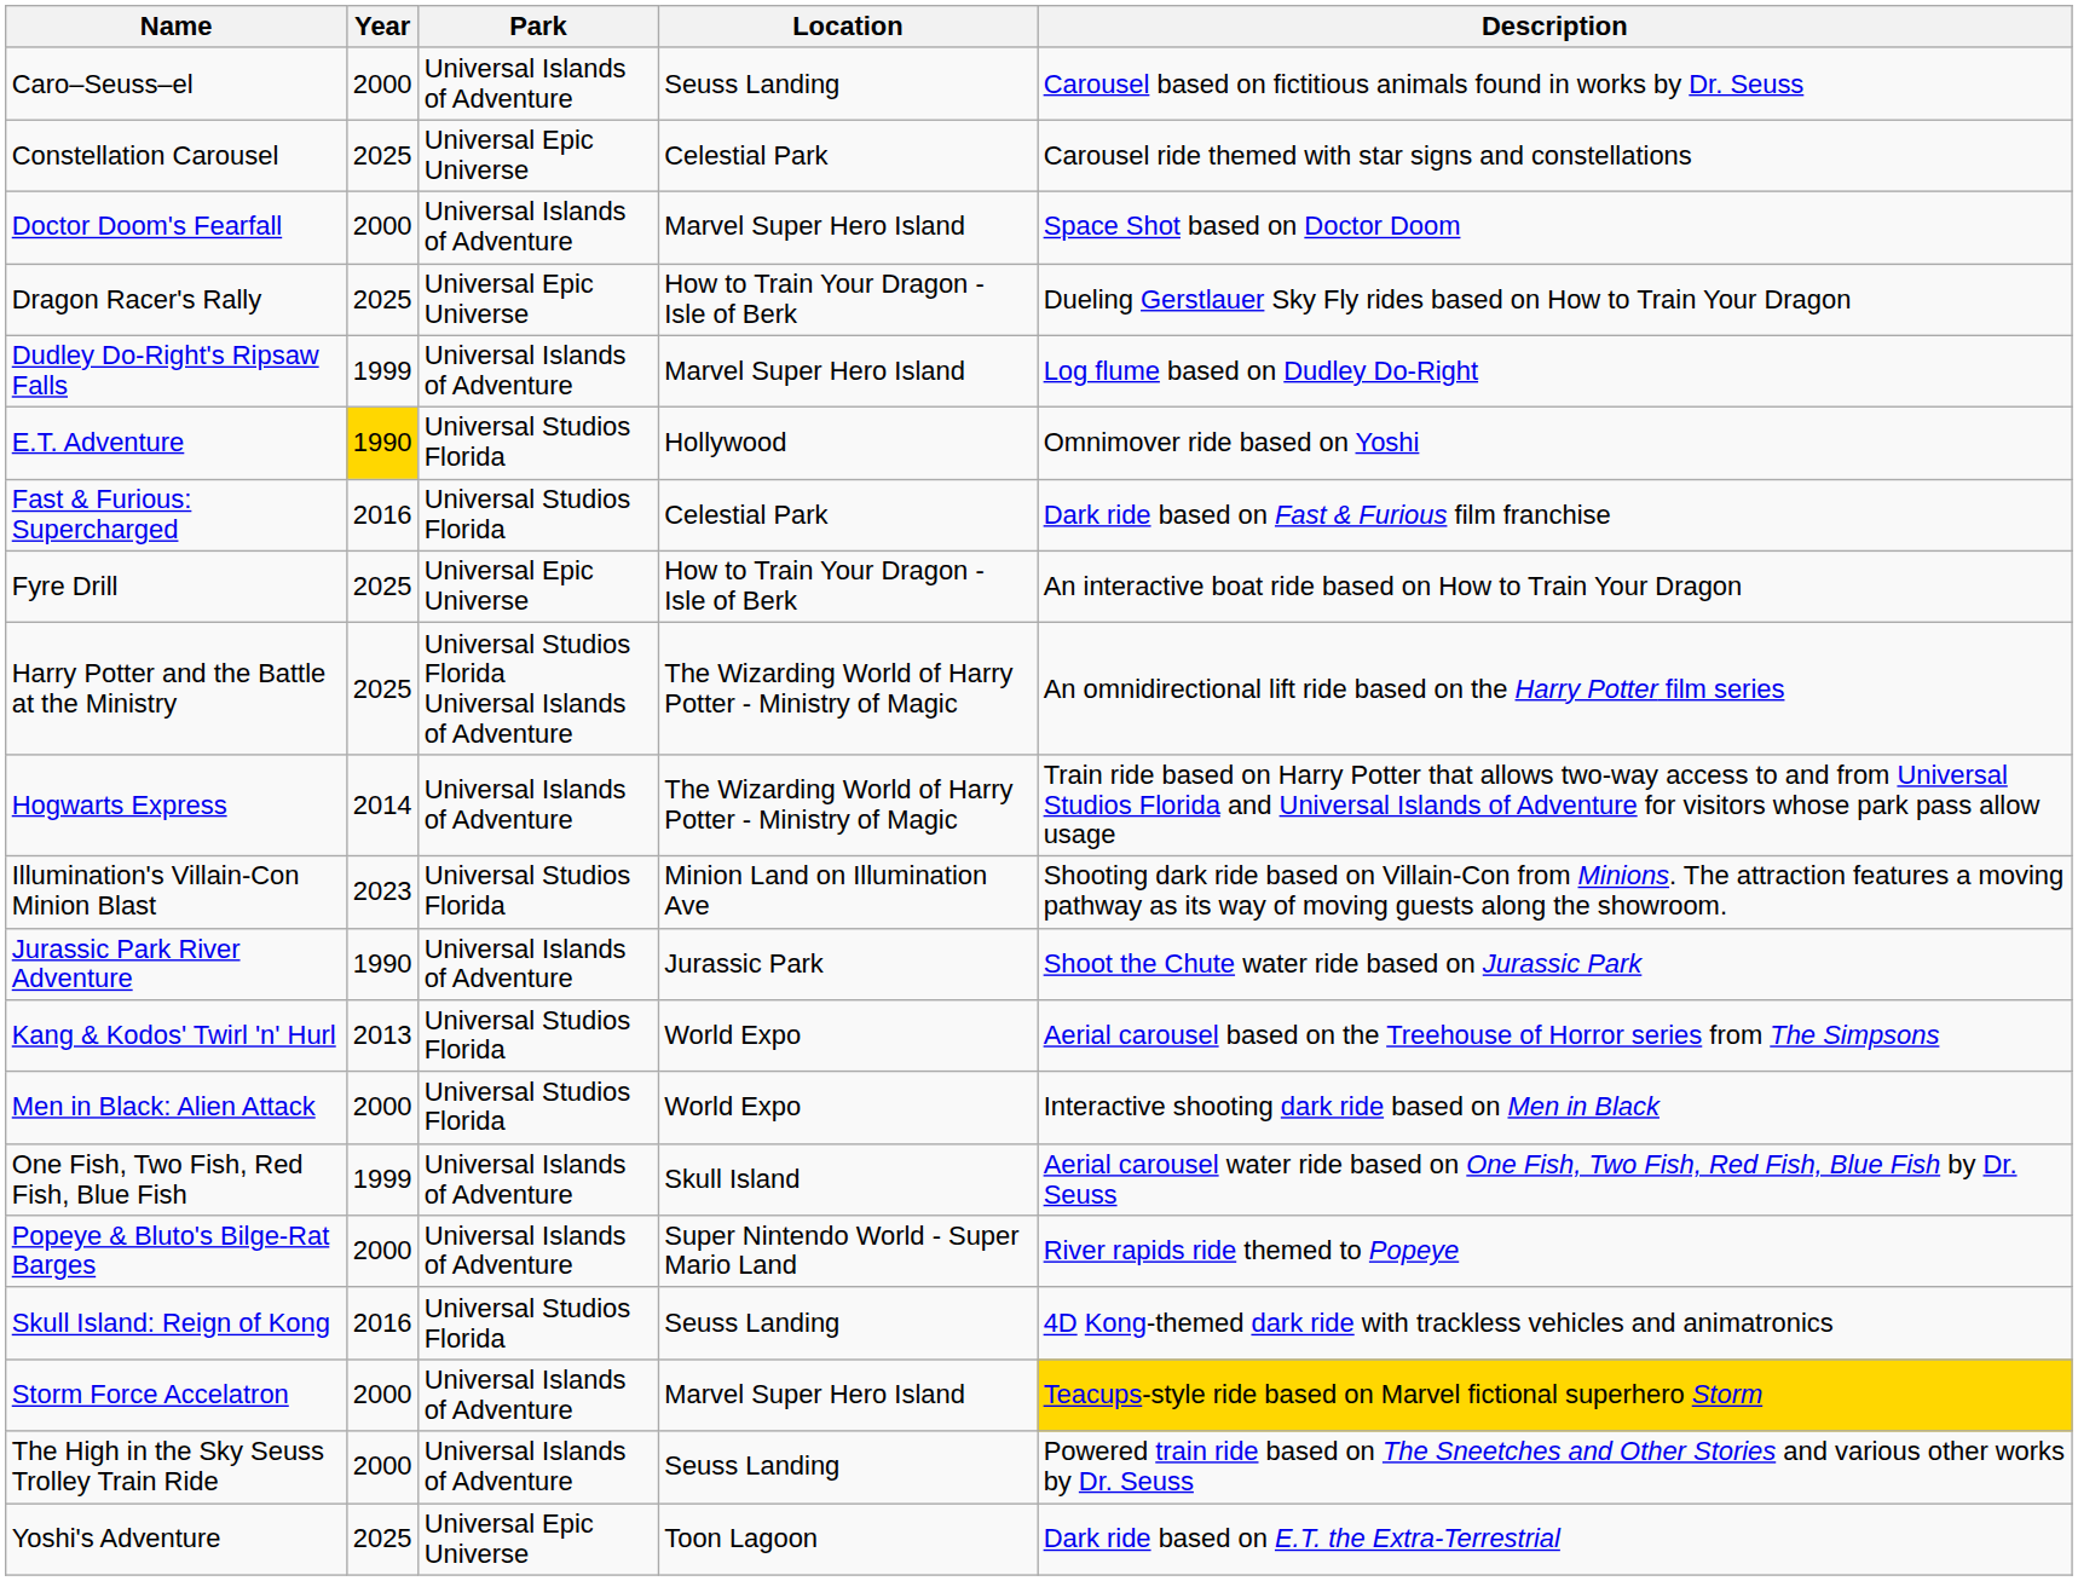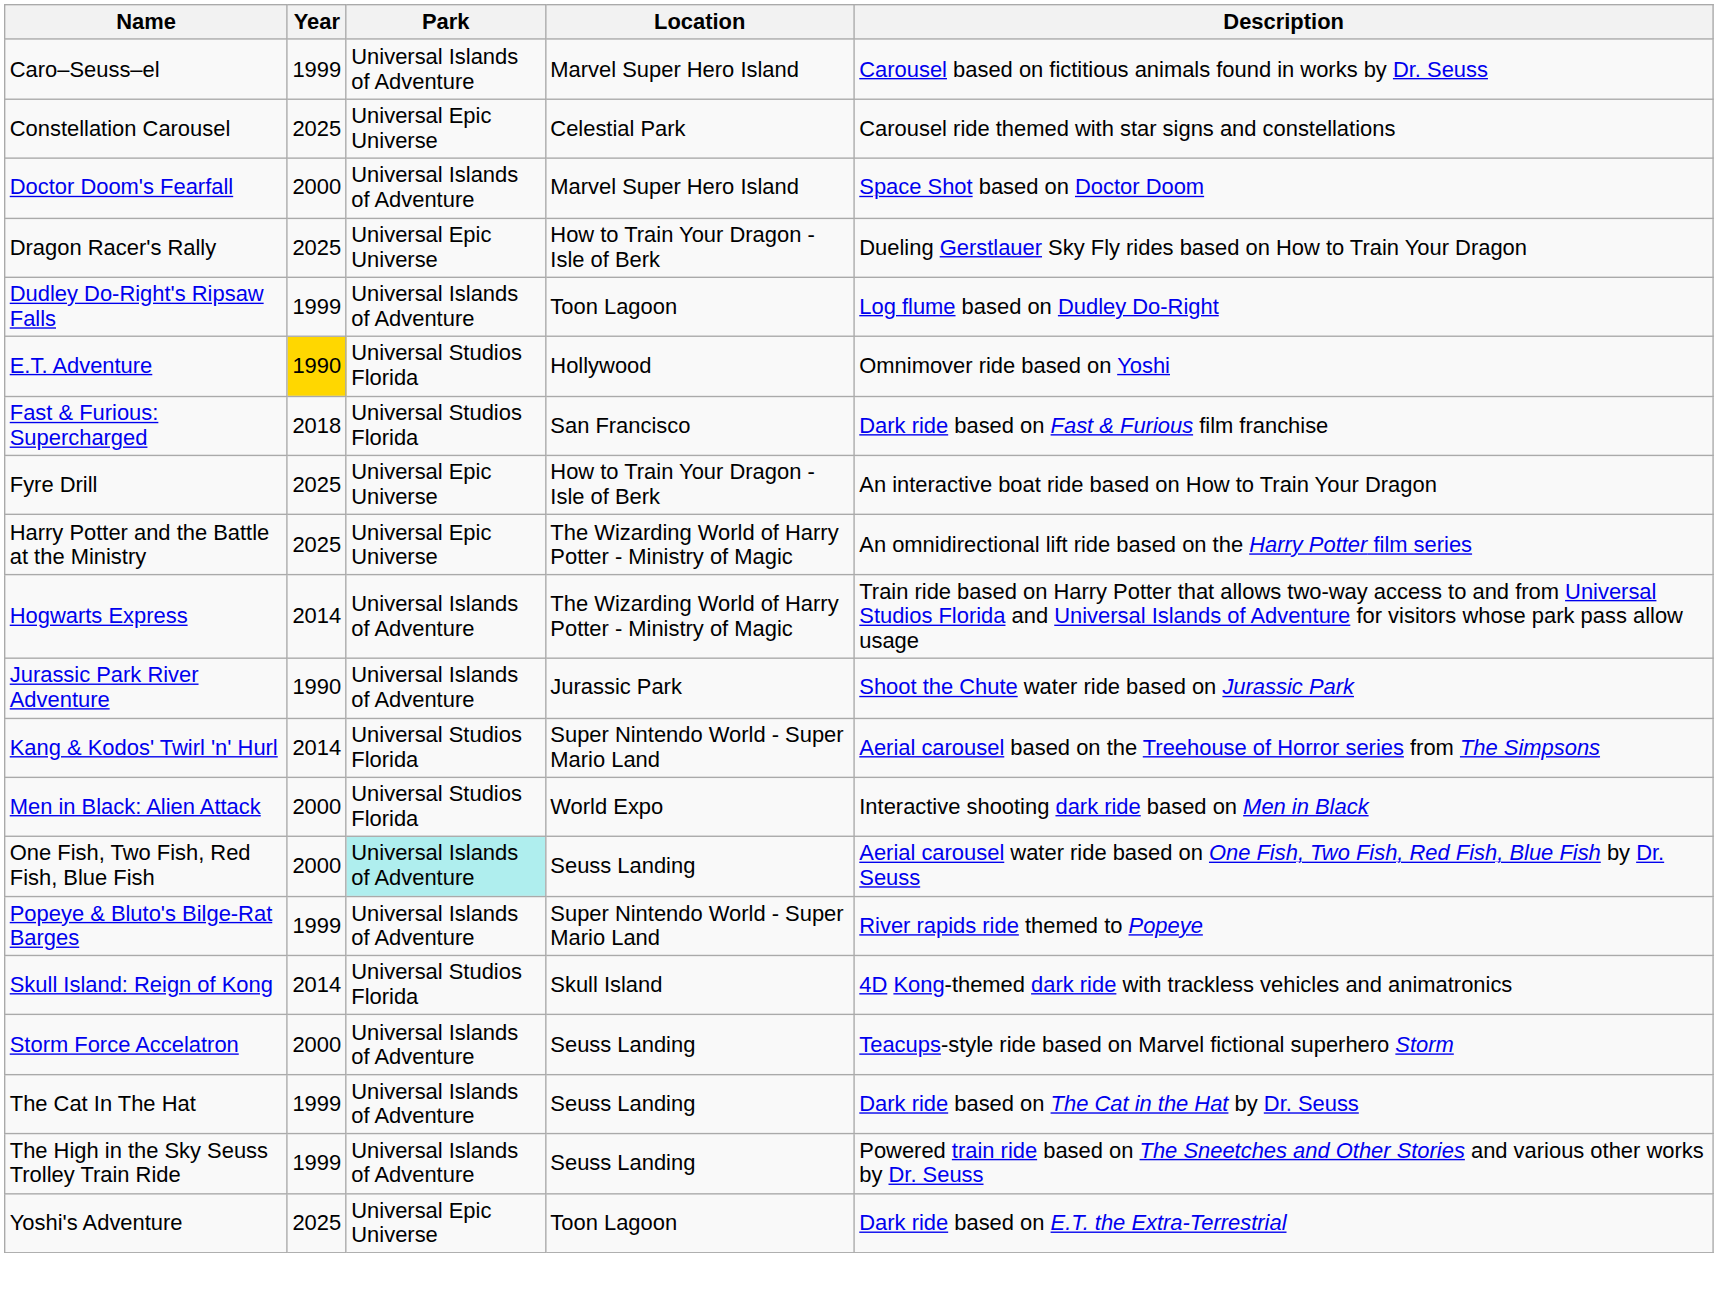Caro–Seuss–el | Year: 2000 -> 1999
Caro–Seuss–el | Location: Seuss Landing -> Marvel Super Hero Island
Dudley Do-Right's Ripsaw Falls | Location: Marvel Super Hero Island -> Toon Lagoon
Fast & Furious: Supercharged | Year: 2016 -> 2018
Fast & Furious: Supercharged | Location: Celestial Park -> San Francisco
Harry Potter and the Battle at the Ministry | Park: Universal Studios Florida Universal Islands of Adventure -> Universal Epic Universe
- row: Illumination's Villain-Con Minion Blast | 2023 | Universal Studios Florida | Minion Land on Illumination Ave | Shooting dark ride based on Villain-Con from Minions. The attraction features a moving pathway as its way of moving guests along the showroom.
Kang & Kodos' Twirl 'n' Hurl | Year: 2013 -> 2014
Kang & Kodos' Twirl 'n' Hurl | Location: World Expo -> Super Nintendo World - Super Mario Land
One Fish, Two Fish, Red Fish, Blue Fish | Year: 1999 -> 2000
One Fish, Two Fish, Red Fish, Blue Fish | Park: no background -> paleturquoise background
One Fish, Two Fish, Red Fish, Blue Fish | Location: Skull Island -> Seuss Landing
Popeye & Bluto's Bilge-Rat Barges | Year: 2000 -> 1999
Skull Island: Reign of Kong | Year: 2016 -> 2014
Skull Island: Reign of Kong | Location: Seuss Landing -> Skull Island
Storm Force Accelatron | Location: Marvel Super Hero Island -> Seuss Landing
Storm Force Accelatron | Description: gold background -> no background
+ row: The Cat In The Hat | 1999 | Universal Islands of Adventure | Seuss Landing | Dark ride based on The Cat in the Hat by Dr. Seuss
The High in the Sky Seuss Trolley Train Ride | Year: 2000 -> 1999
